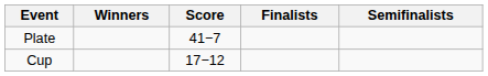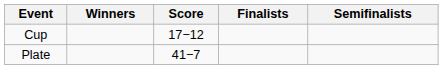rows swapped: Cup <-> Plate
